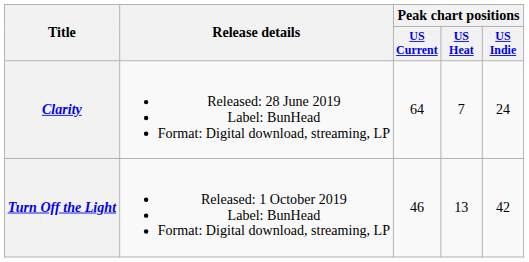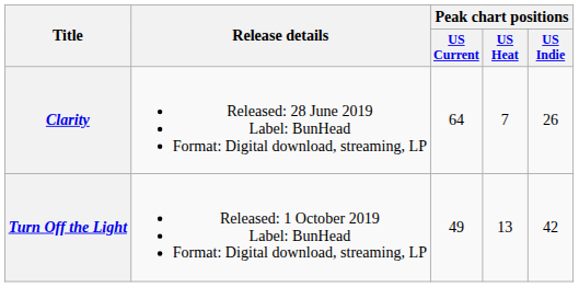Clarity | Peak chart positions / US Indie: 24 -> 26
Turn Off the Light | Peak chart positions / US Current: 46 -> 49
